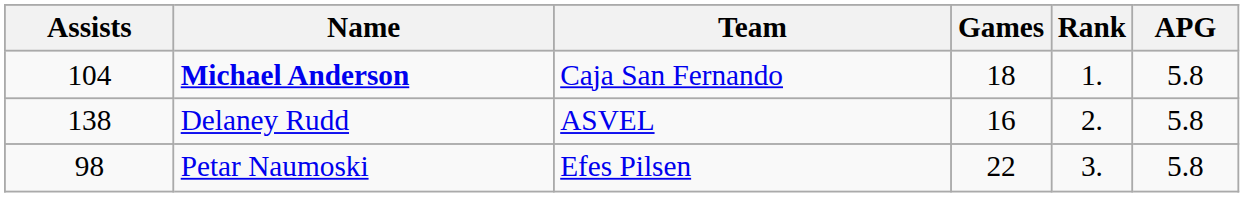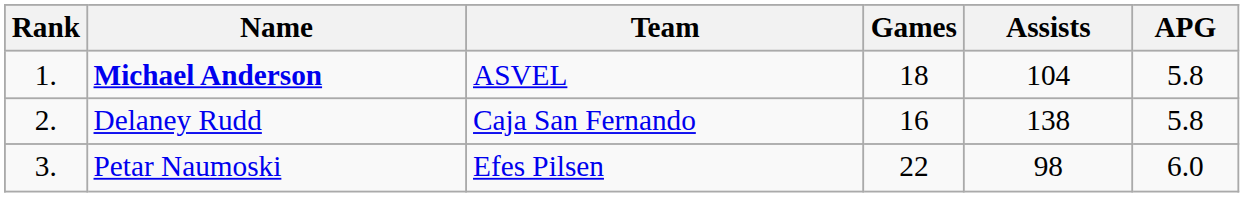columns swapped: Rank <-> Assists
Michael Anderson | Team: Caja San Fernando -> ASVEL
Delaney Rudd | Team: ASVEL -> Caja San Fernando
Petar Naumoski | APG: 5.8 -> 6.0
